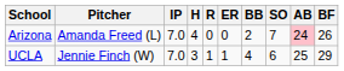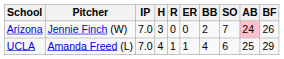Arizona | Pitcher: Amanda Freed (L) -> Jennie Finch (W)
Arizona | H: 4 -> 3
UCLA | Pitcher: Jennie Finch (W) -> Amanda Freed (L)
UCLA | H: 3 -> 4
